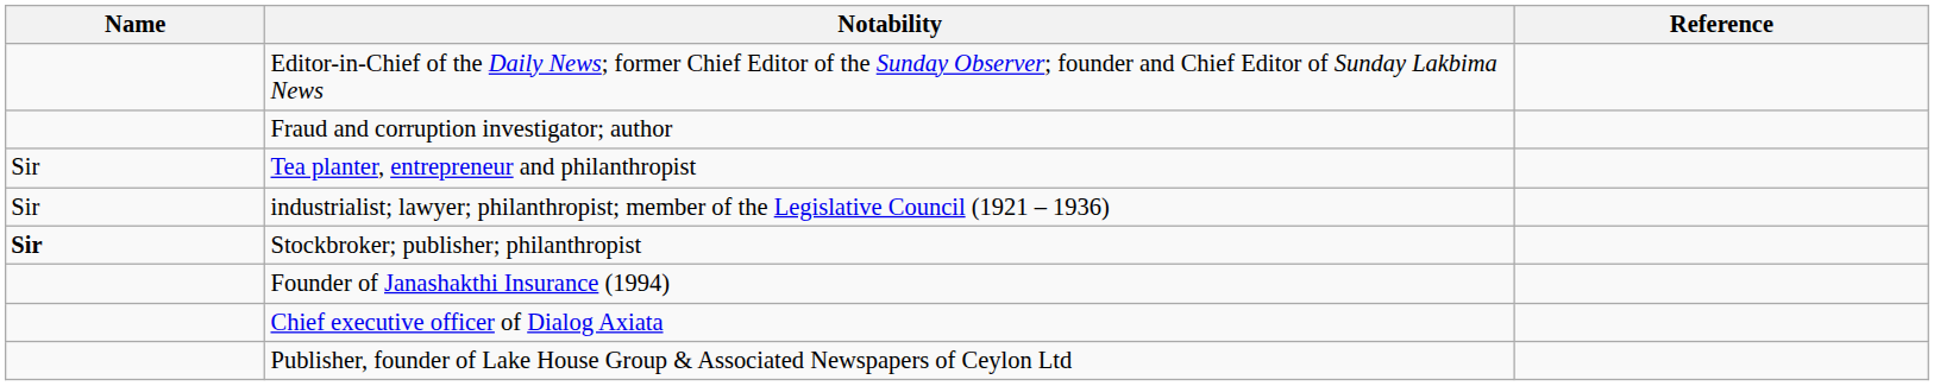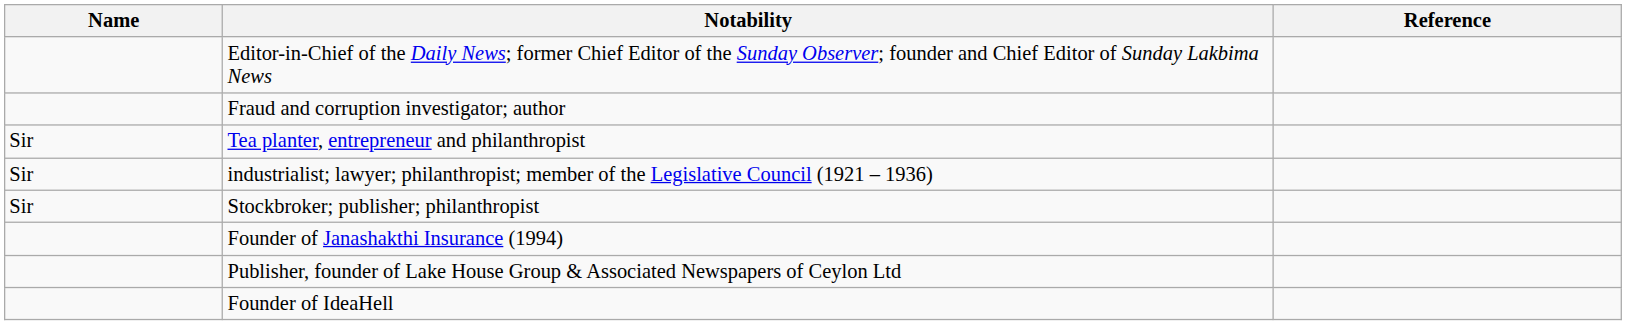Stockbroker; publisher; philanthropist | Name: bold -> normal
- row: Chief executive officer of Dialog Axiata
+ row: Founder of IdeaHell
